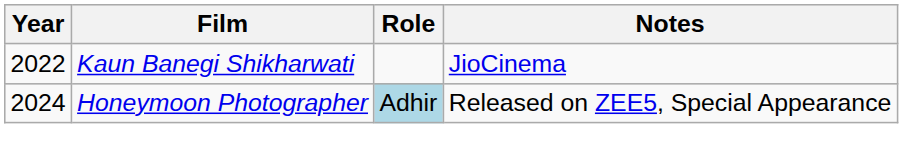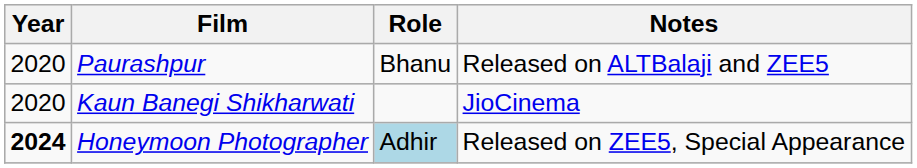+ row: 2020 | Paurashpur | Bhanu | Released on ALTBalaji and ZEE5
Kaun Banegi Shikharwati | Year: 2022 -> 2020
Honeymoon Photographer | Year: normal -> bold
